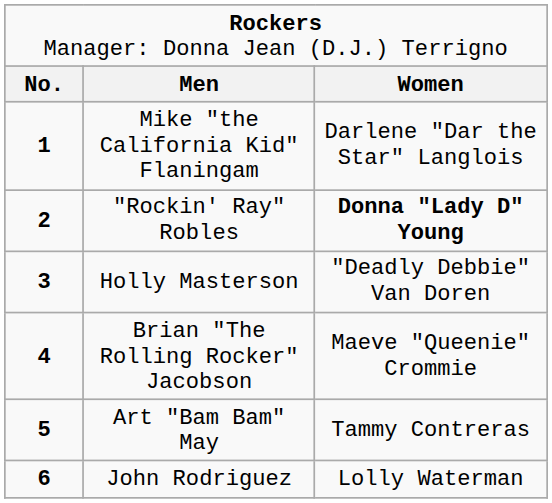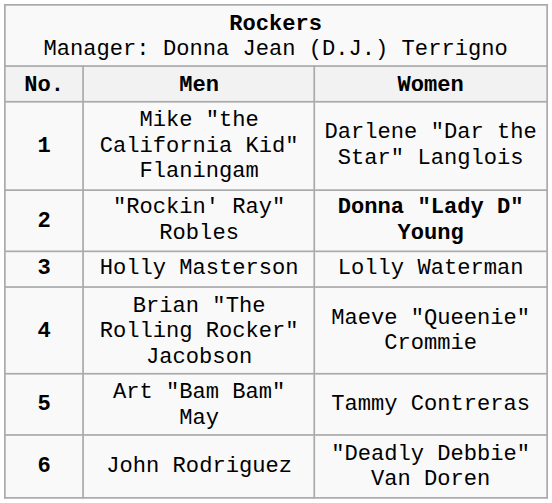Holly Masterson | column 3: "Deadly Debbie" Van Doren -> Lolly Waterman
John Rodriguez | column 3: Lolly Waterman -> "Deadly Debbie" Van Doren
